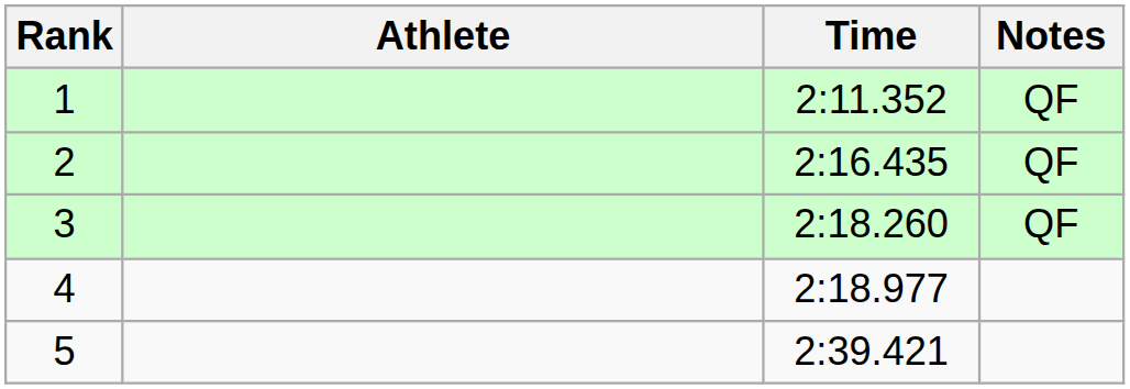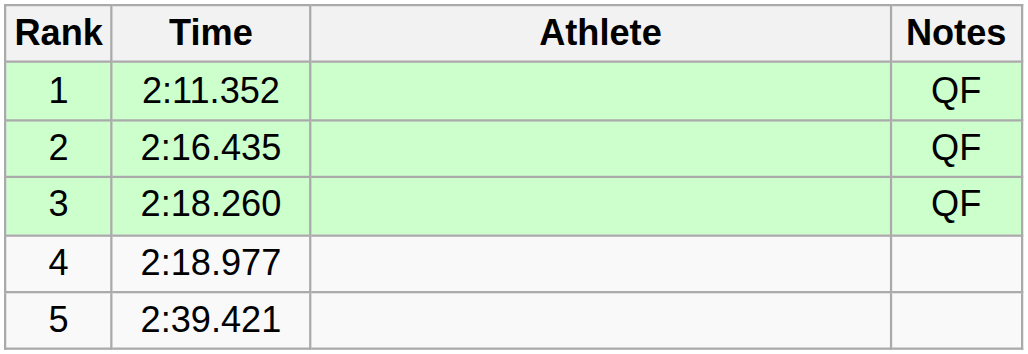columns swapped: Athlete <-> Time
